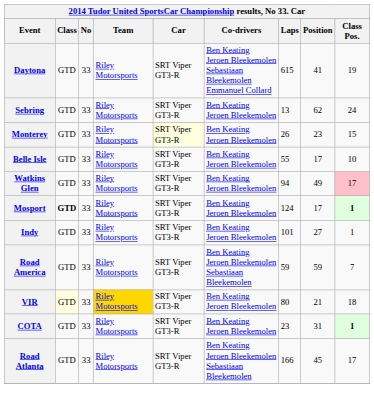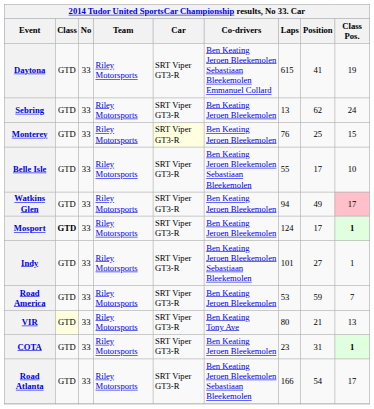Monterey | Laps: 26 -> 76
Monterey | Position: 23 -> 25
Belle Isle | Co-drivers: Ben Keating Jeroen Bleekemolen -> Ben Keating Jeroen Bleekemolen Sebastiaan Bleekemolen
Indy | Co-drivers: Ben Keating Jeroen Bleekemolen -> Ben Keating Jeroen Bleekemolen Sebastiaan Bleekemolen
Road America | Co-drivers: Ben Keating Jeroen Bleekemolen Sebastiaan Bleekemolen -> Ben Keating Jeroen Bleekemolen
Road America | Laps: 59 -> 53
VIR | Team: gold background -> no background
VIR | Co-drivers: Ben Keating Jeroen Bleekemolen -> Ben Keating Tony Ave
VIR | Class Pos.: 18 -> 13
Road Atlanta | Position: 45 -> 54
